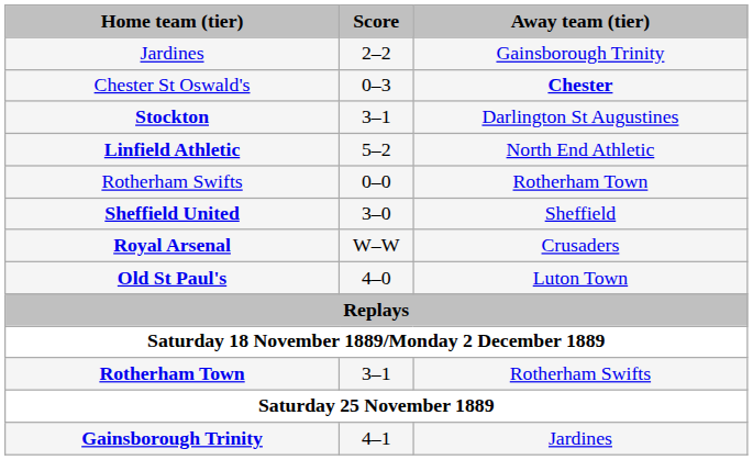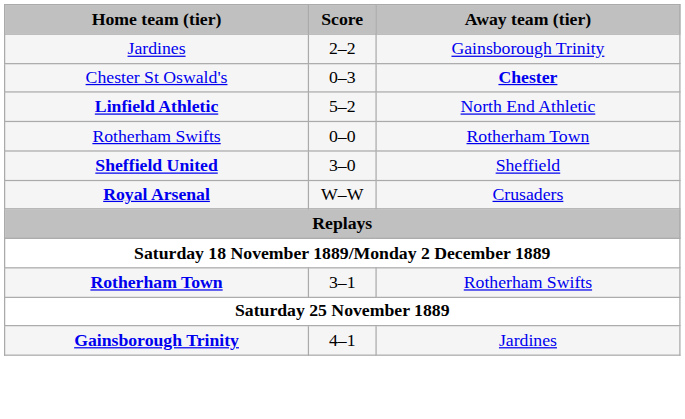- row: Stockton | 3–1 | Darlington St Augustines
- row: Old St Paul's | 4–0 | Luton Town
